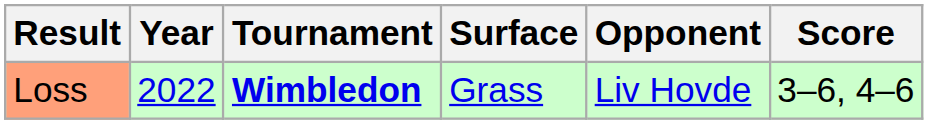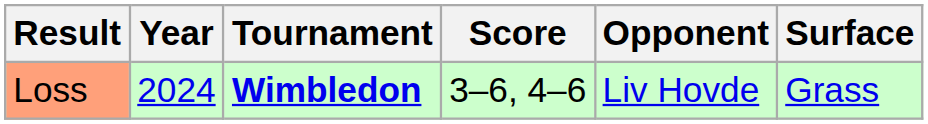columns swapped: Surface <-> Score
Loss | Year: 2022 -> 2024
